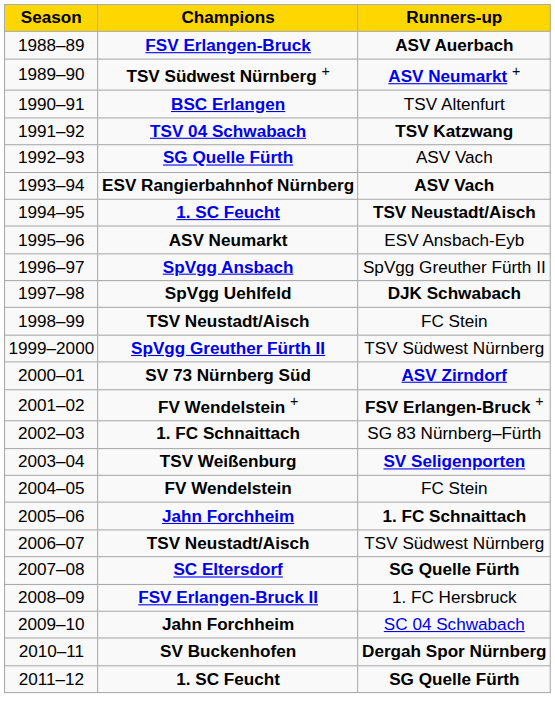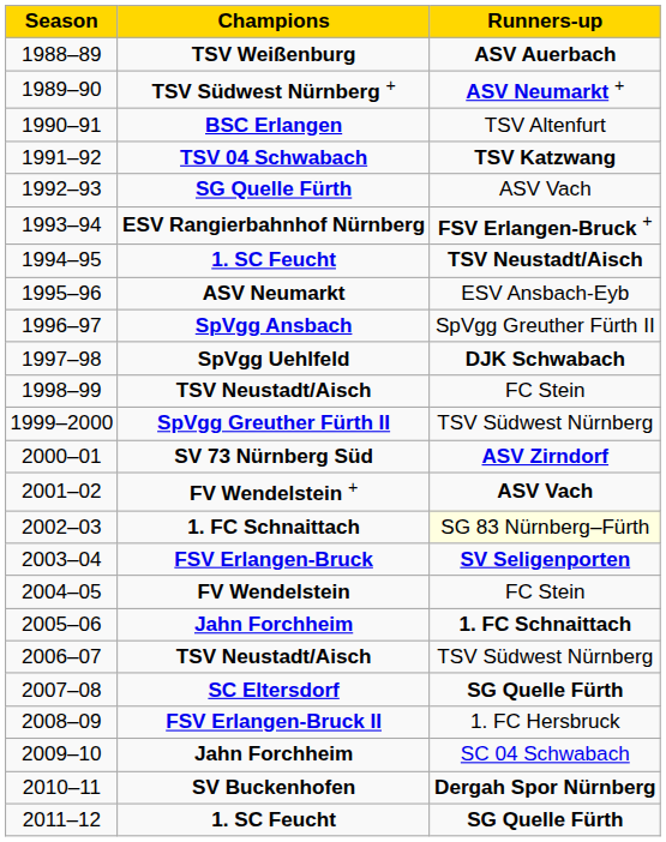1988–89 | Champions: FSV Erlangen-Bruck -> TSV Weißenburg
1993–94 | Runners-up: ASV Vach -> FSV Erlangen-Bruck +
2001–02 | Runners-up: FSV Erlangen-Bruck + -> ASV Vach
2002–03 | Runners-up: no background -> lightyellow background
2003–04 | Champions: TSV Weißenburg -> FSV Erlangen-Bruck
